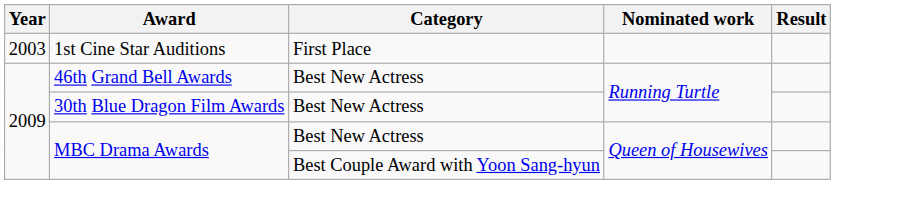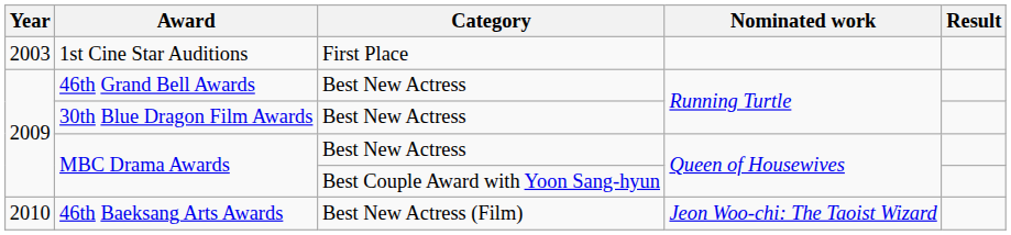+ row: 2010 | 46th Baeksang Arts Awards | Best New Actress (Film) | Jeon Woo-chi: The Taoist Wizard
